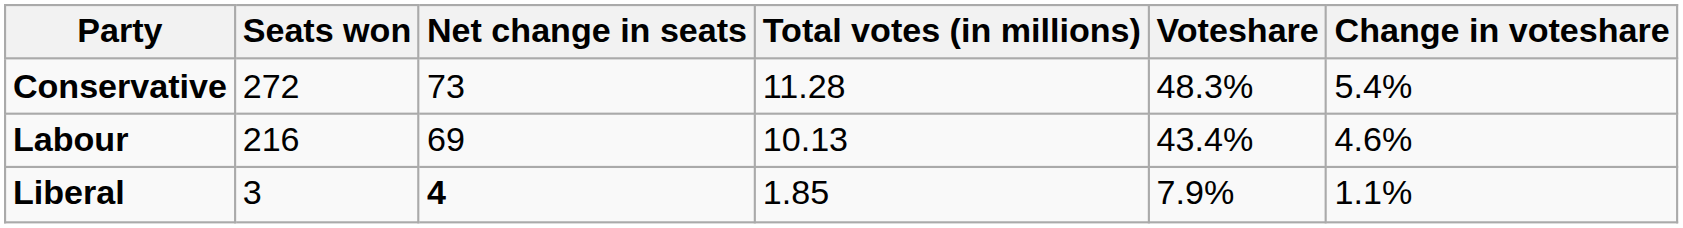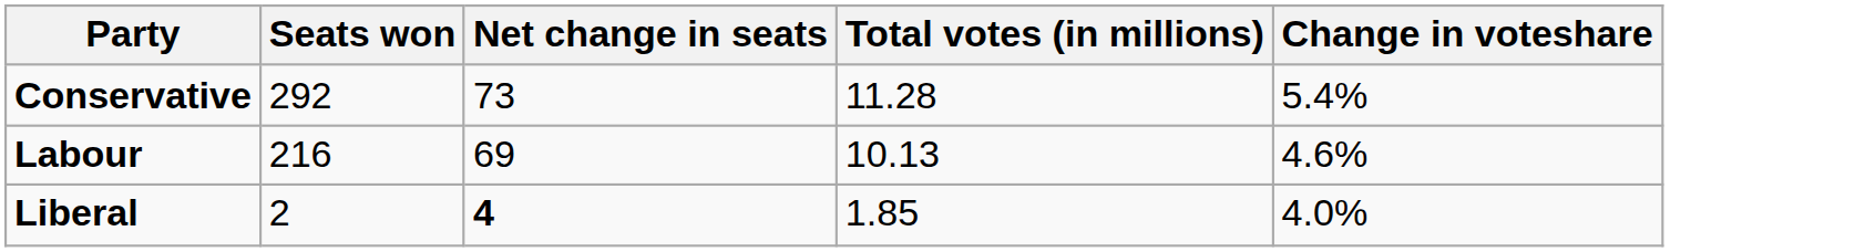- column: Voteshare | 48.3% | 43.4% | 7.9%
Conservative | Seats won: 272 -> 292
Liberal | Seats won: 3 -> 2
Liberal | Change in voteshare: 1.1% -> 4.0%
